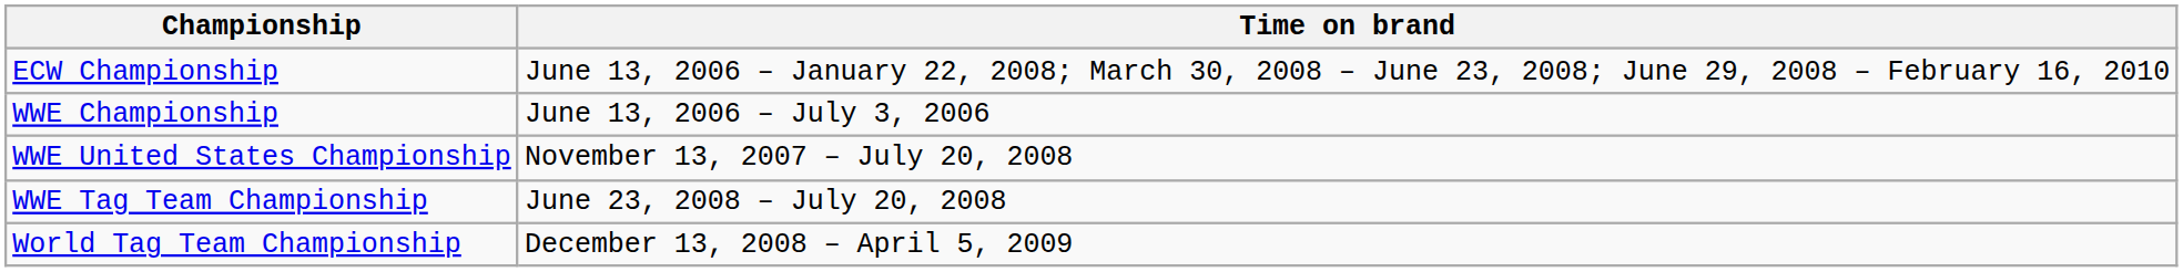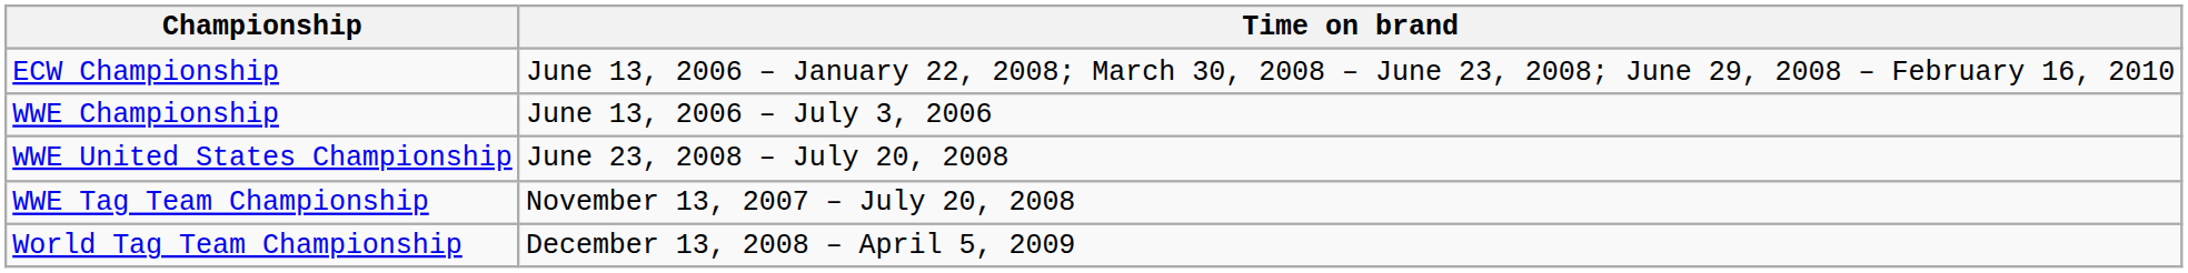WWE United States Championship | Time on brand: November 13, 2007 – July 20, 2008 -> June 23, 2008 – July 20, 2008
WWE Tag Team Championship | Time on brand: June 23, 2008 – July 20, 2008 -> November 13, 2007 – July 20, 2008
